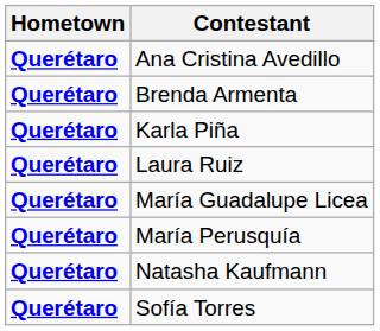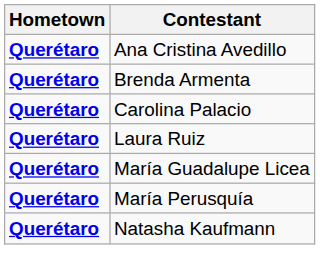+ row: Querétaro | Carolina Palacio
- row: Querétaro | Karla Piña
- row: Querétaro | Sofía Torres
